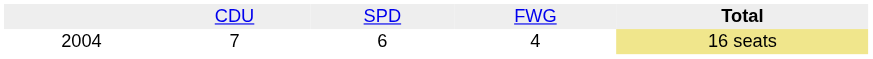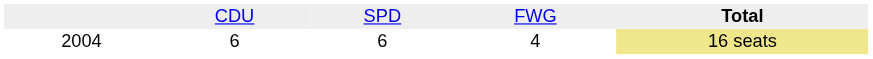2004 | column 2: 7 -> 6
